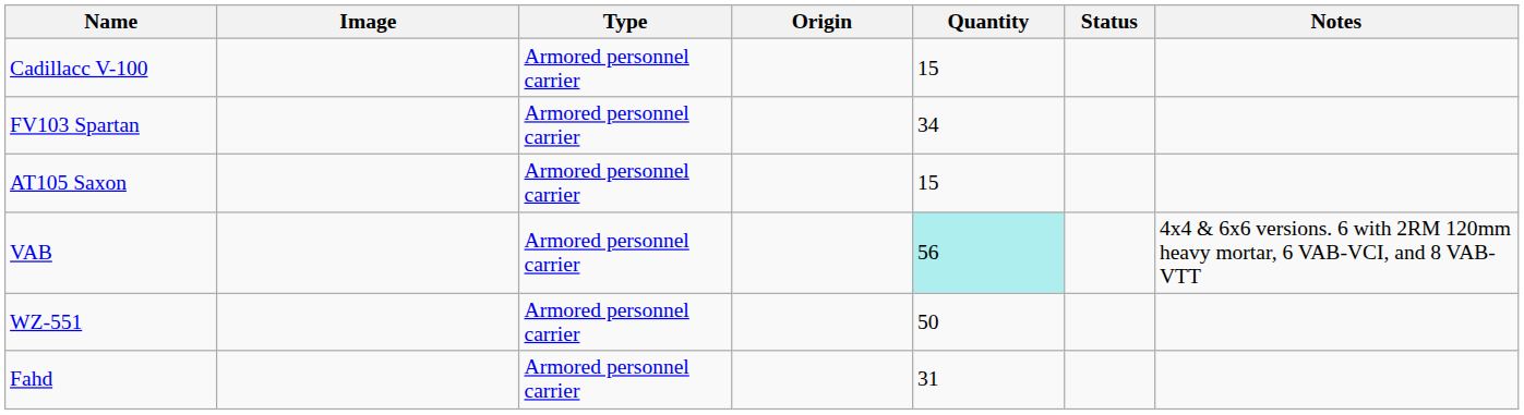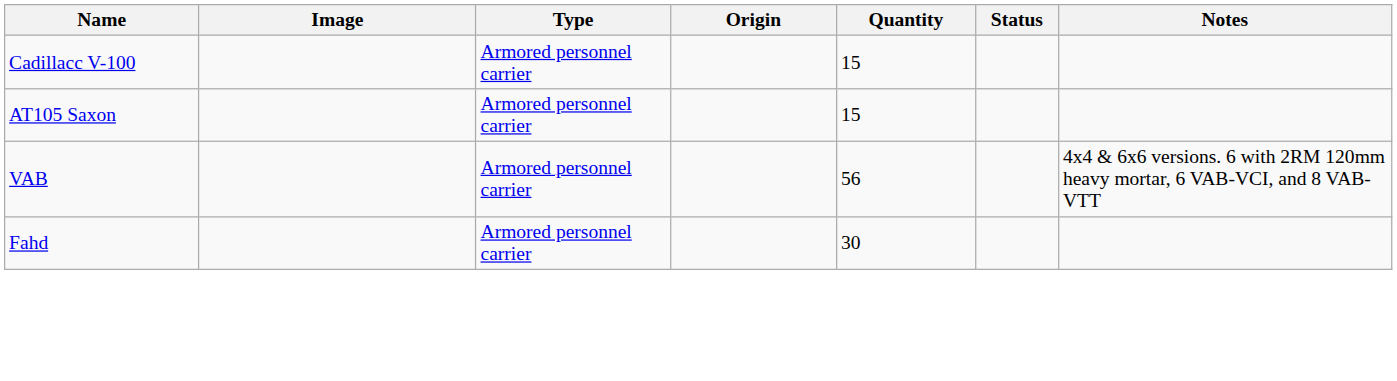- row: FV103 Spartan | Armored personnel carrier | 34
VAB | Quantity: paleturquoise background -> no background
- row: WZ-551 | Armored personnel carrier | 50
Fahd | Quantity: 31 -> 30
